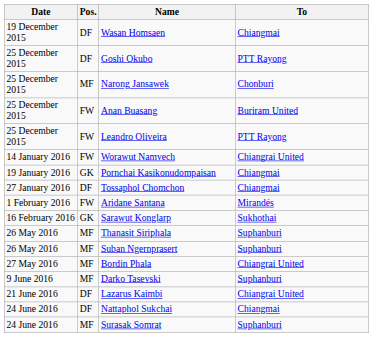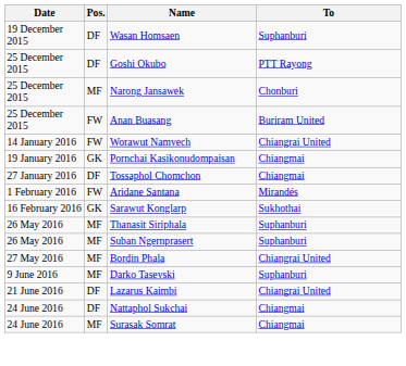Wasan Homsaen | To: Chiangmai -> Suphanburi
- row: 25 December 2015 | FW | Leandro Oliveira | PTT Rayong
Surasak Somrat | To: Suphanburi -> Chiangmai
